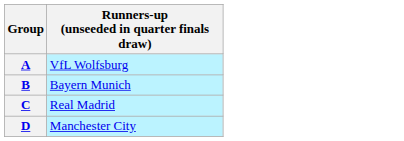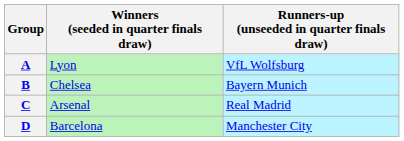+ column: Winners (seeded in quarter finals draw) | Lyon | Chelsea | Arsenal | Barcelona
